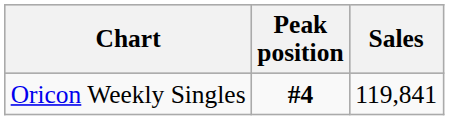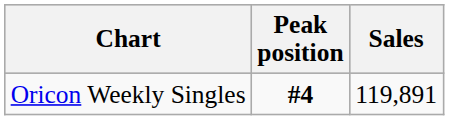Oricon Weekly Singles | Sales: 119,841 -> 119,891
